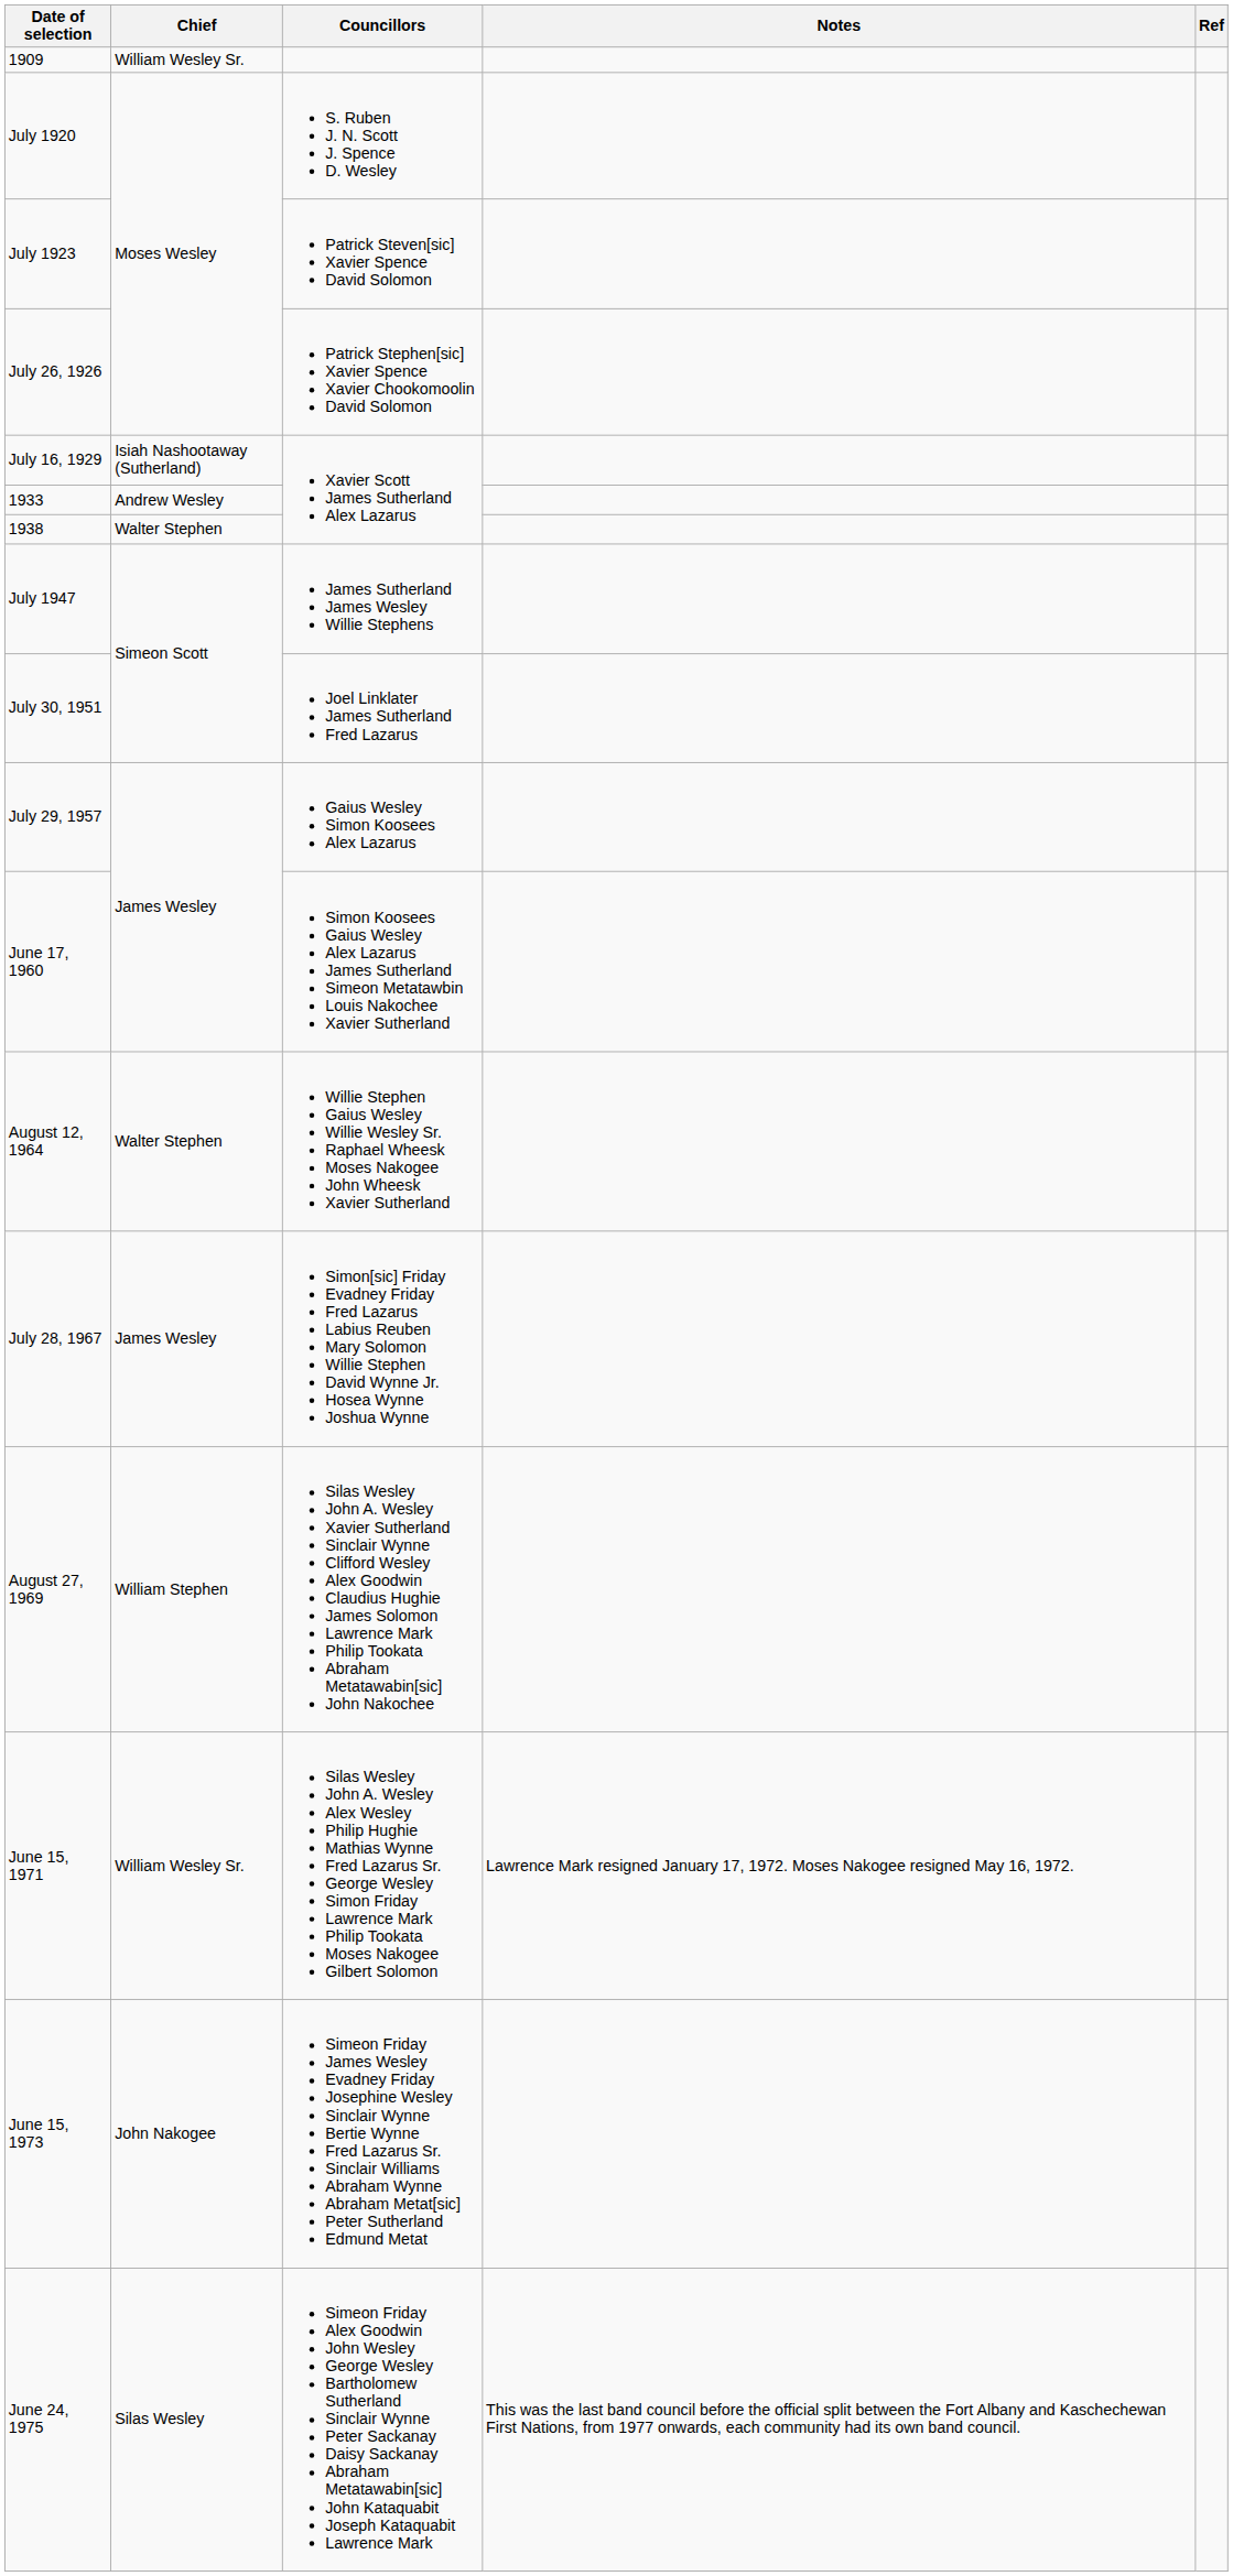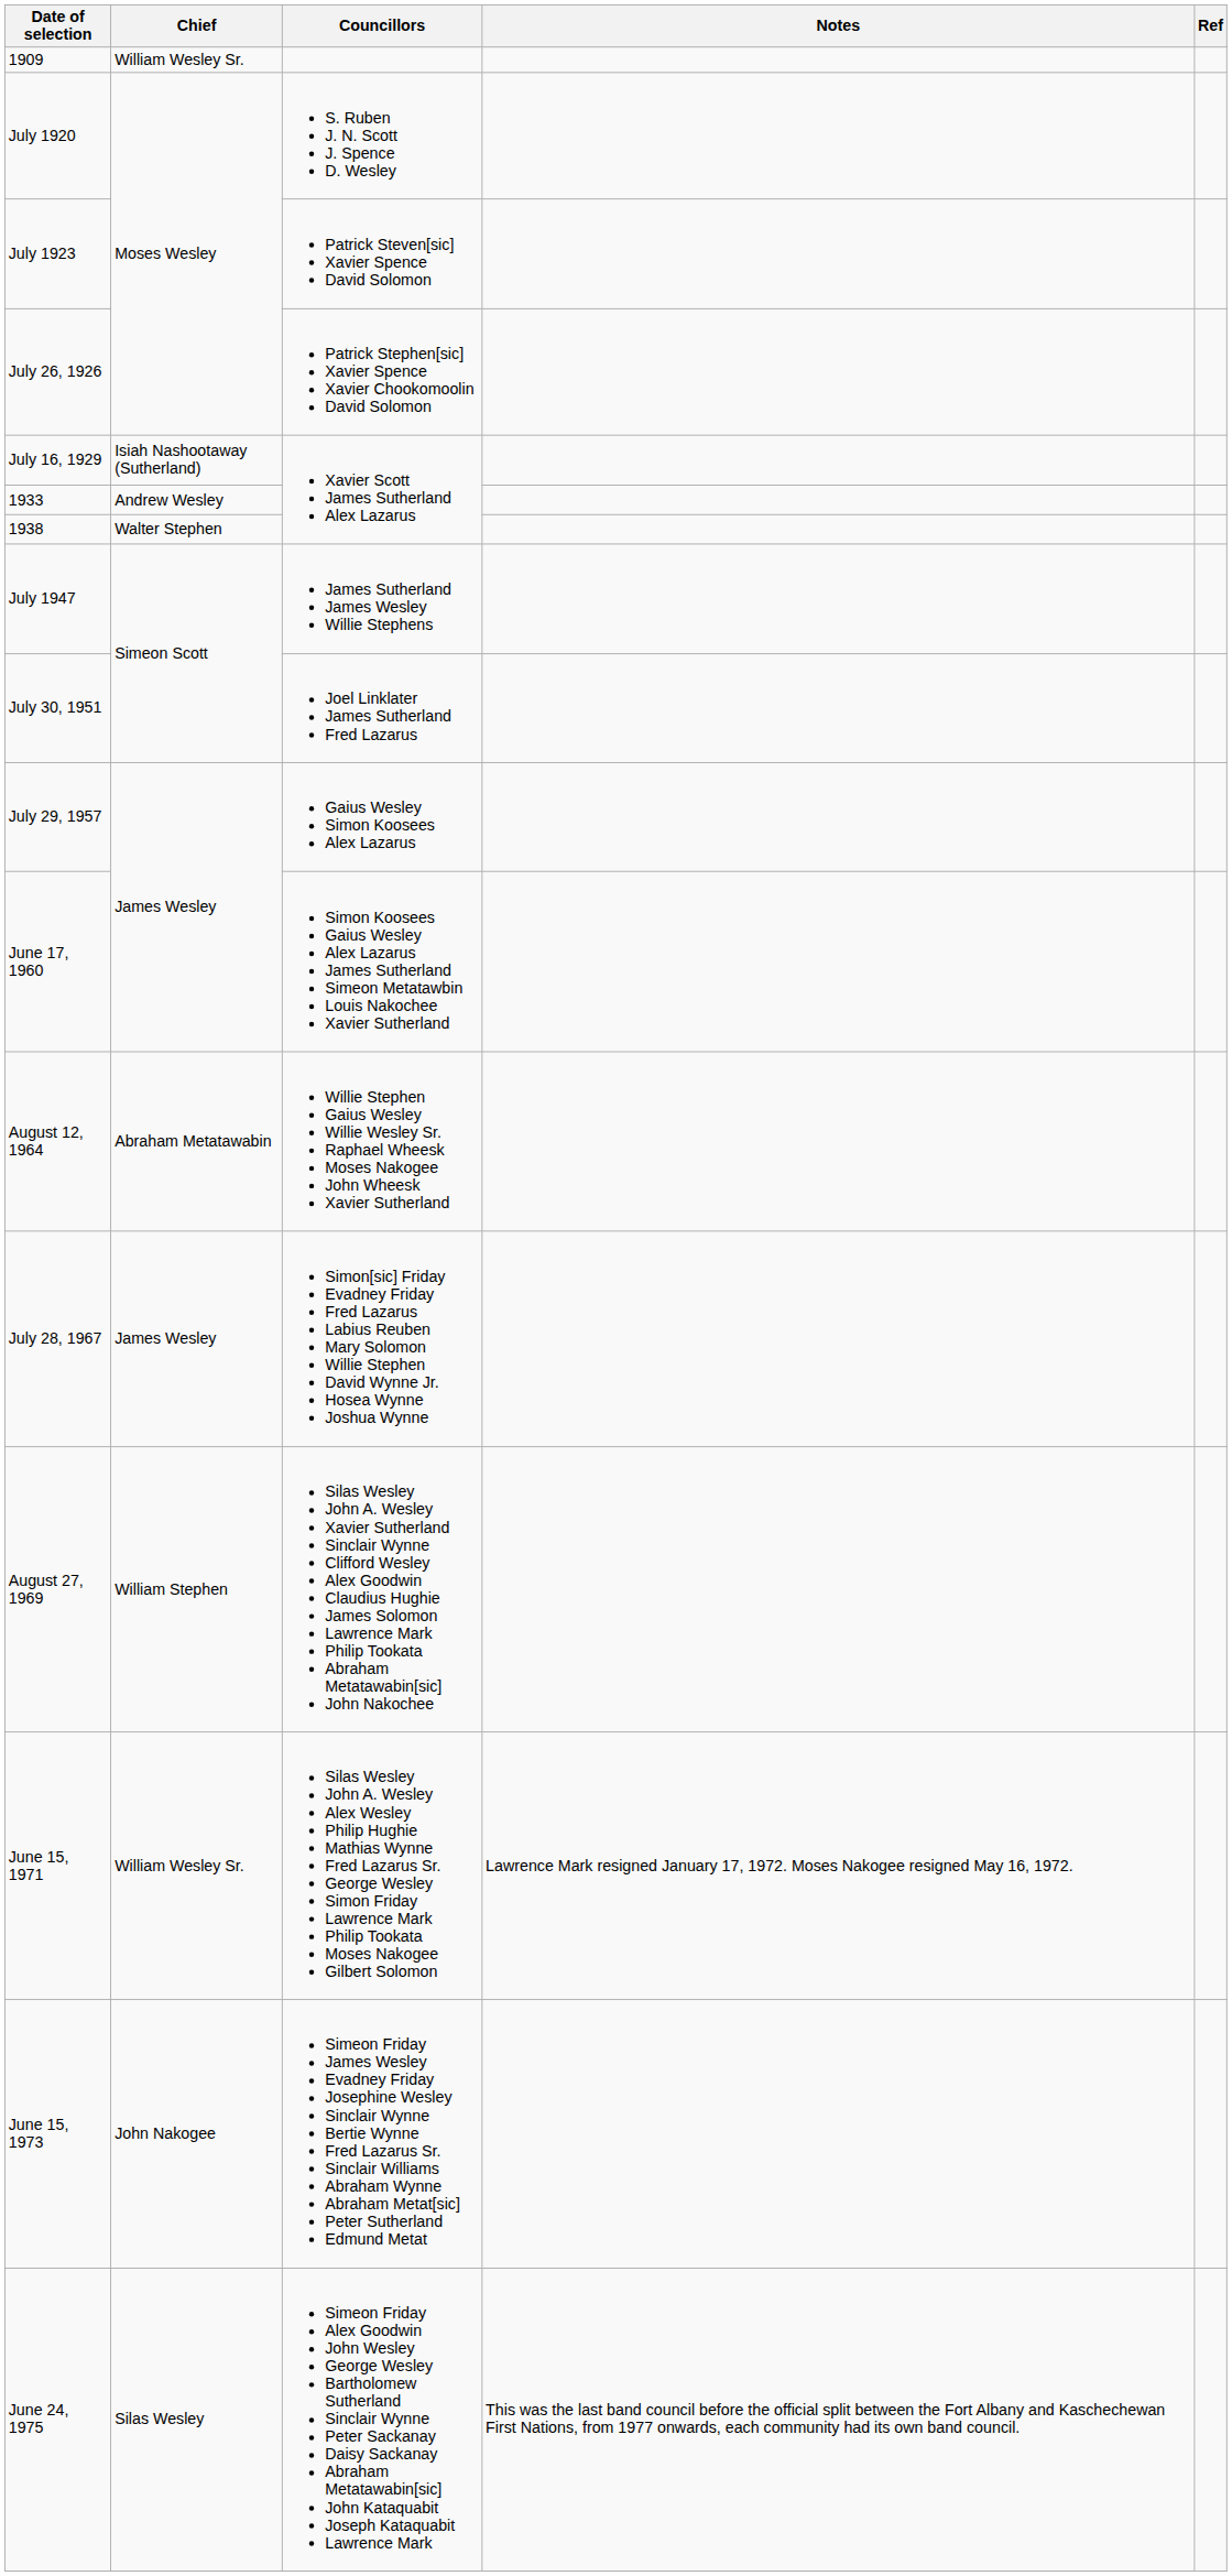August 12, 1964 | Chief: Walter Stephen -> Abraham Metatawabin
